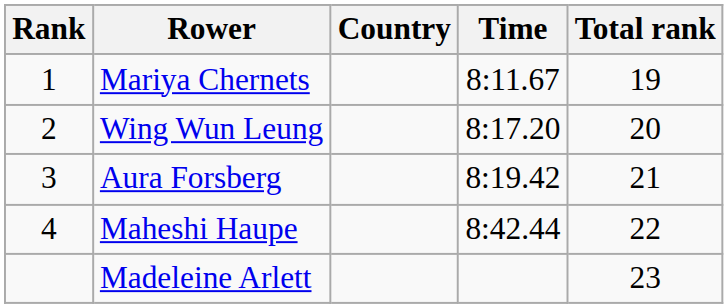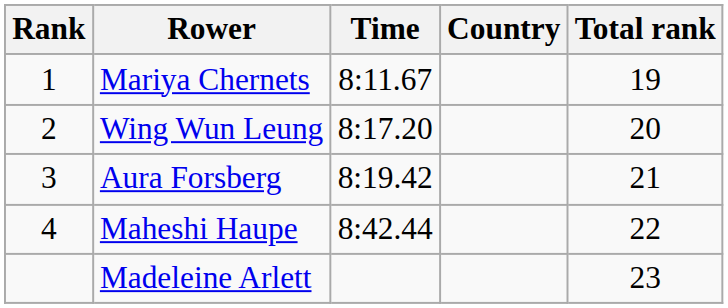columns swapped: Country <-> Time
